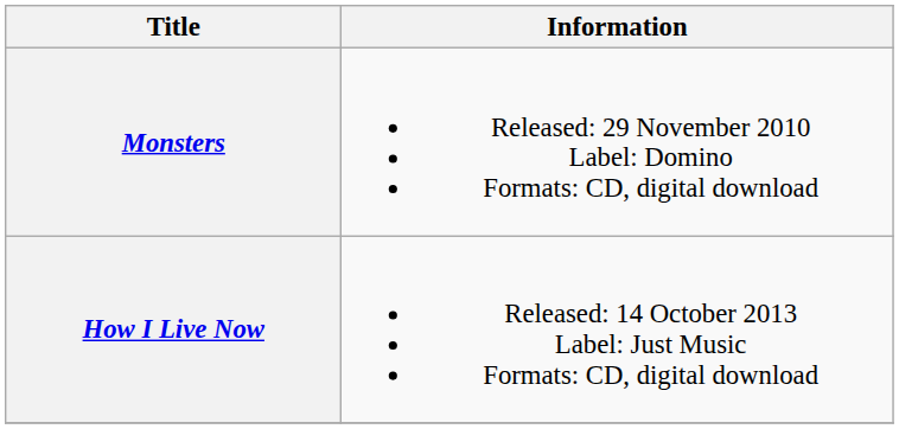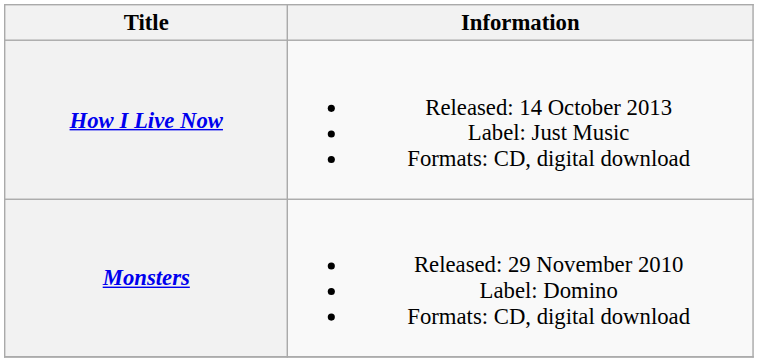rows swapped: Monsters <-> How I Live Now
